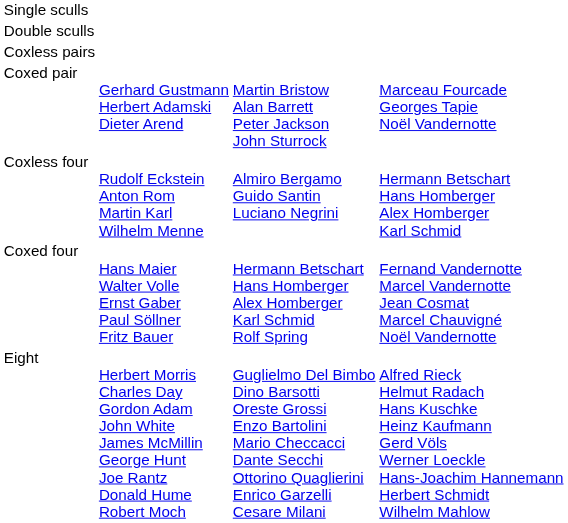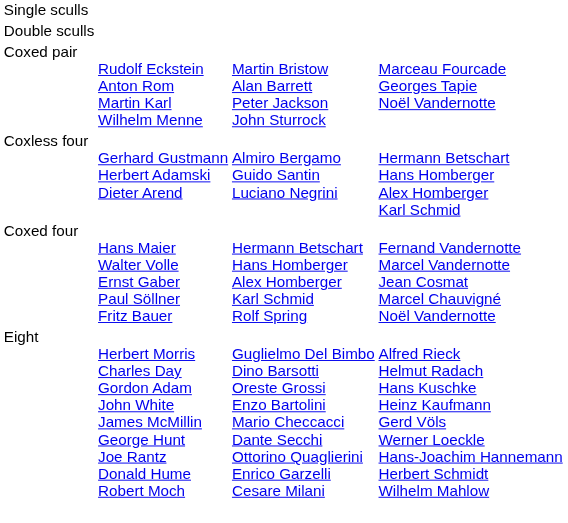- row: Coxless pairs
Coxed pair | column 2: Gerhard Gustmann Herbert Adamski Dieter Arend -> Rudolf Eckstein Anton Rom Martin Karl Wilhelm Menne
Coxless four | column 2: Rudolf Eckstein Anton Rom Martin Karl Wilhelm Menne -> Gerhard Gustmann Herbert Adamski Dieter Arend
